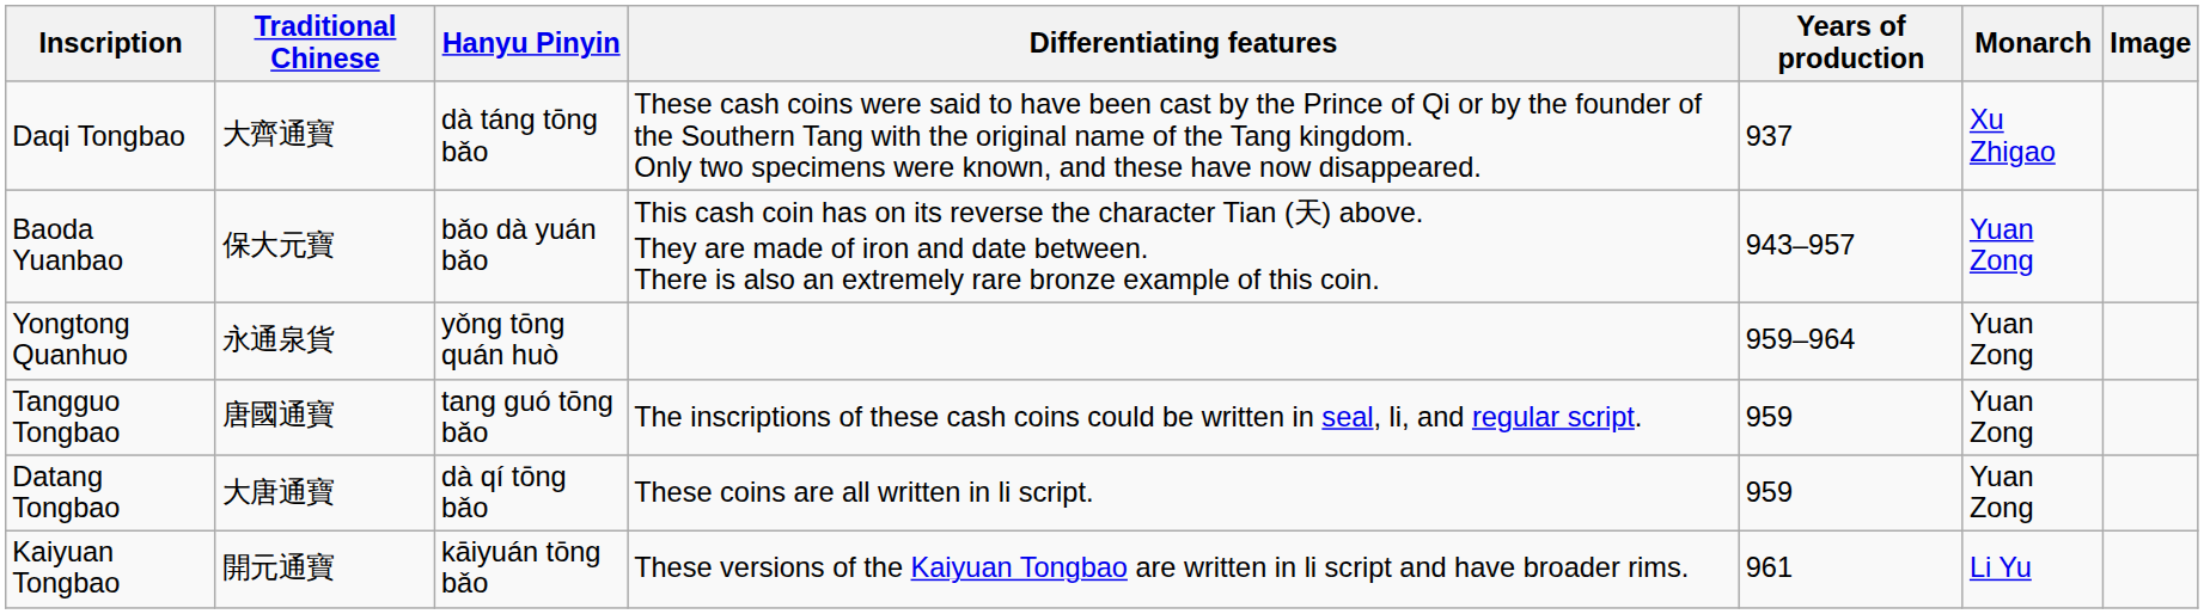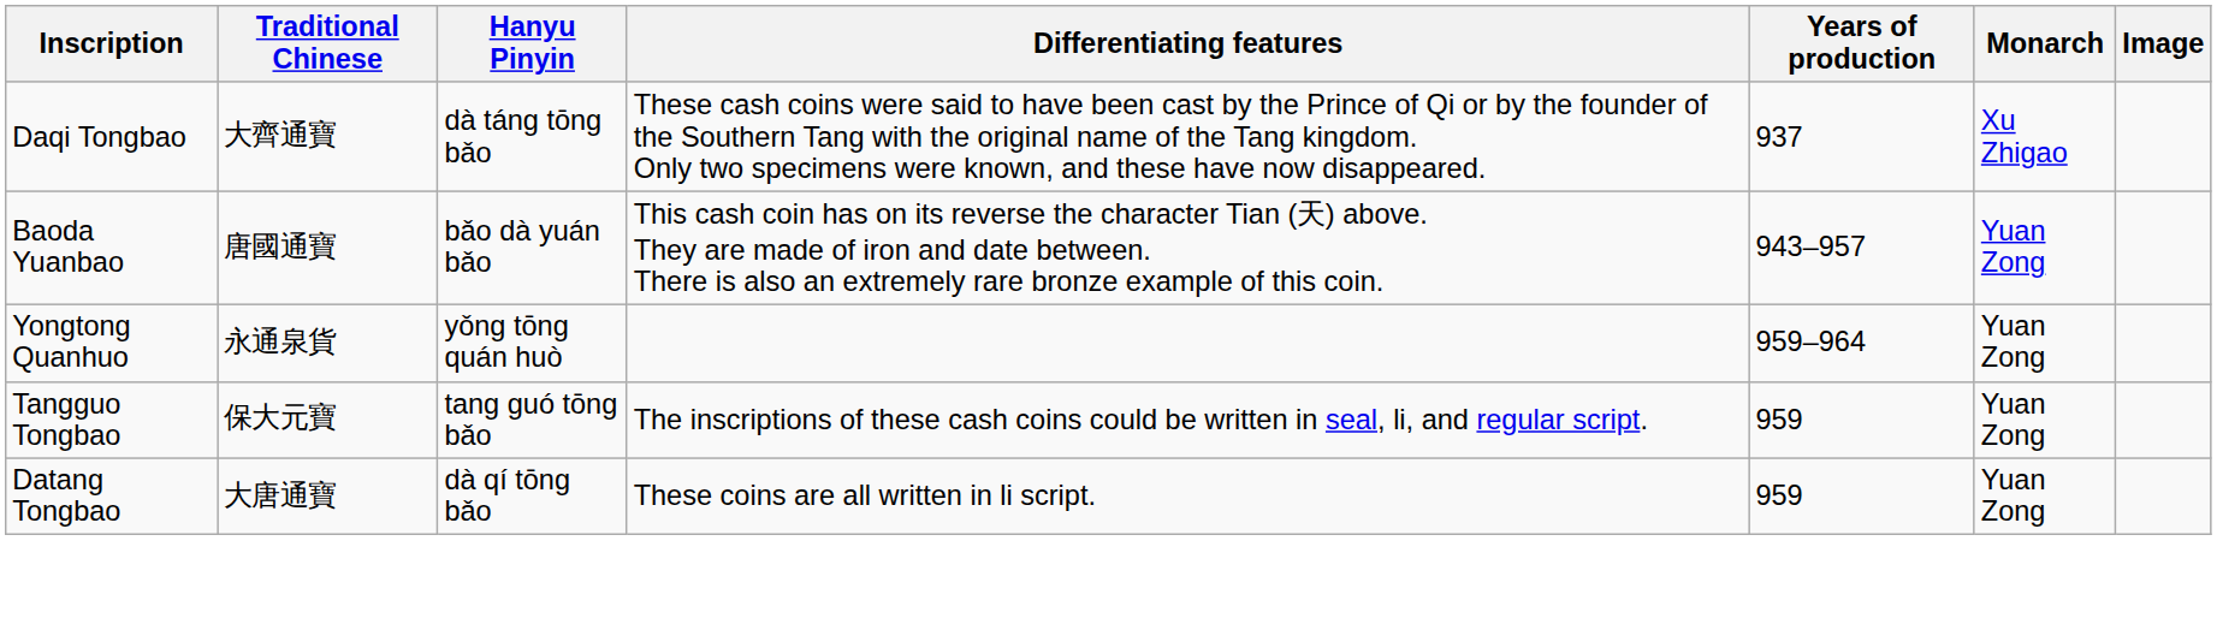Baoda Yuanbao | Traditional Chinese: 保大元寶 -> 唐國通寶
Tangguo Tongbao | Traditional Chinese: 唐國通寶 -> 保大元寶
- row: Kaiyuan Tongbao | 開元通寶 | kāiyuán tōng bǎo | These versions of the Kaiyuan Tongbao are written in li script and have broader rims. | 961 | Li Yu
